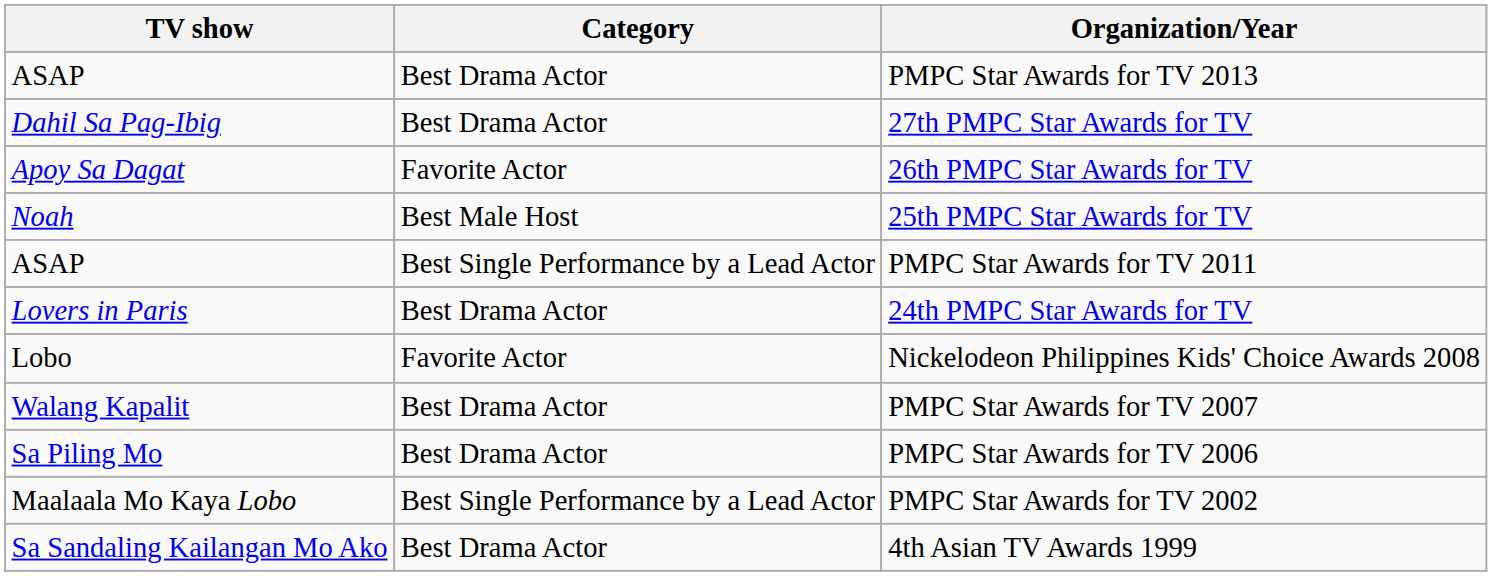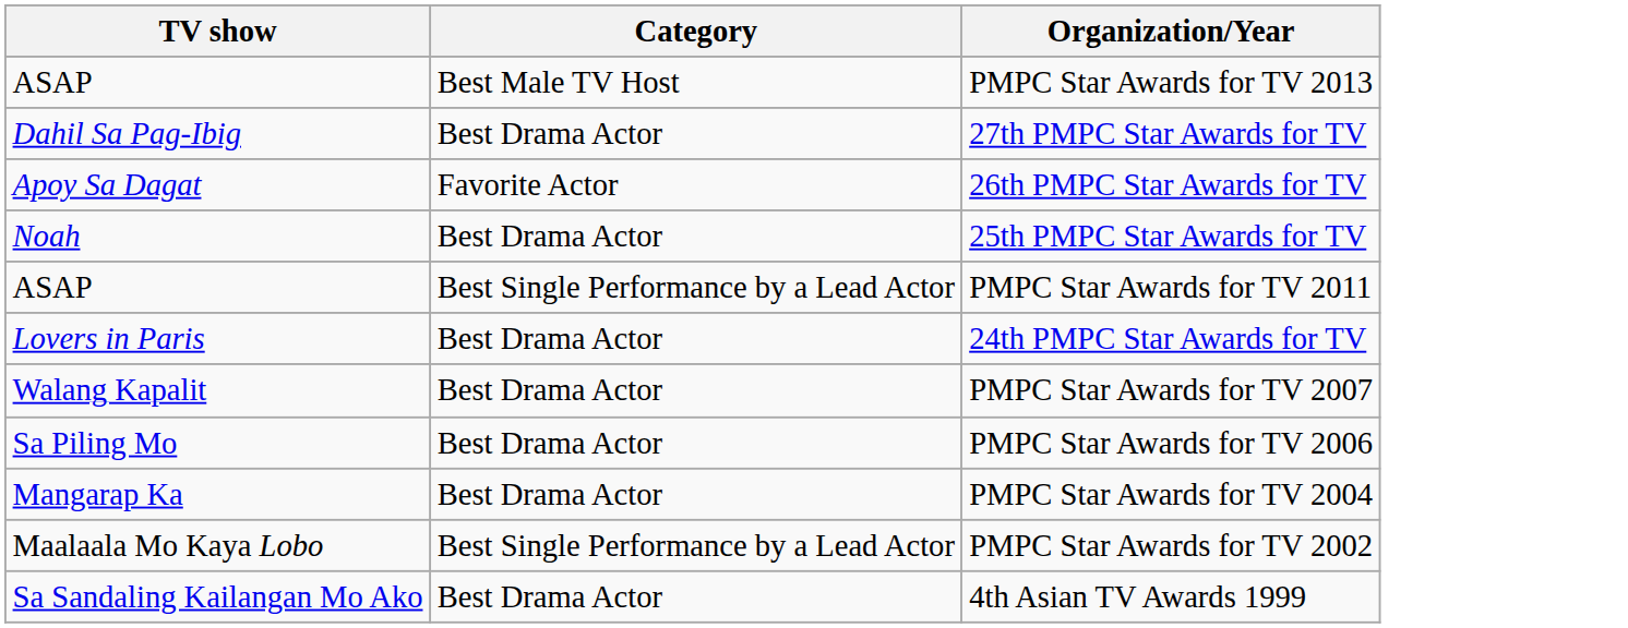PMPC Star Awards for TV 2013 | Category: Best Drama Actor -> Best Male TV Host
25th PMPC Star Awards for TV | Category: Best Male Host -> Best Drama Actor
- row: Lobo | Favorite Actor | Nickelodeon Philippines Kids' Choice Awards 2008
+ row: Mangarap Ka | Best Drama Actor | PMPC Star Awards for TV 2004
